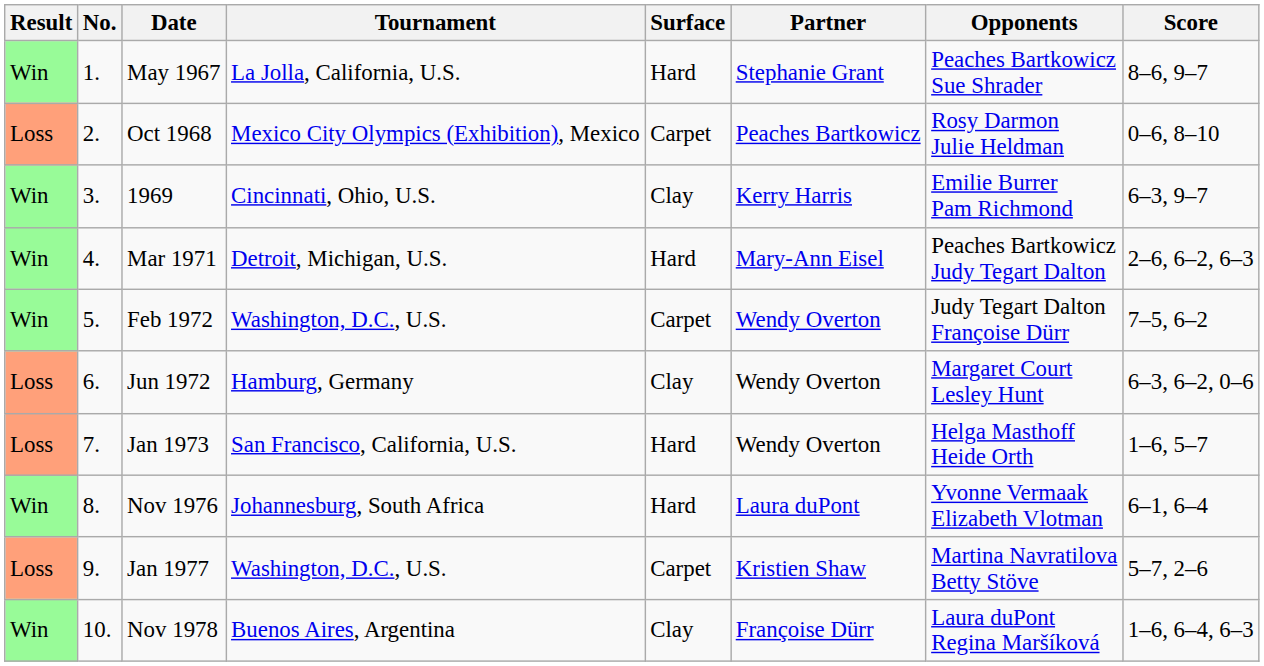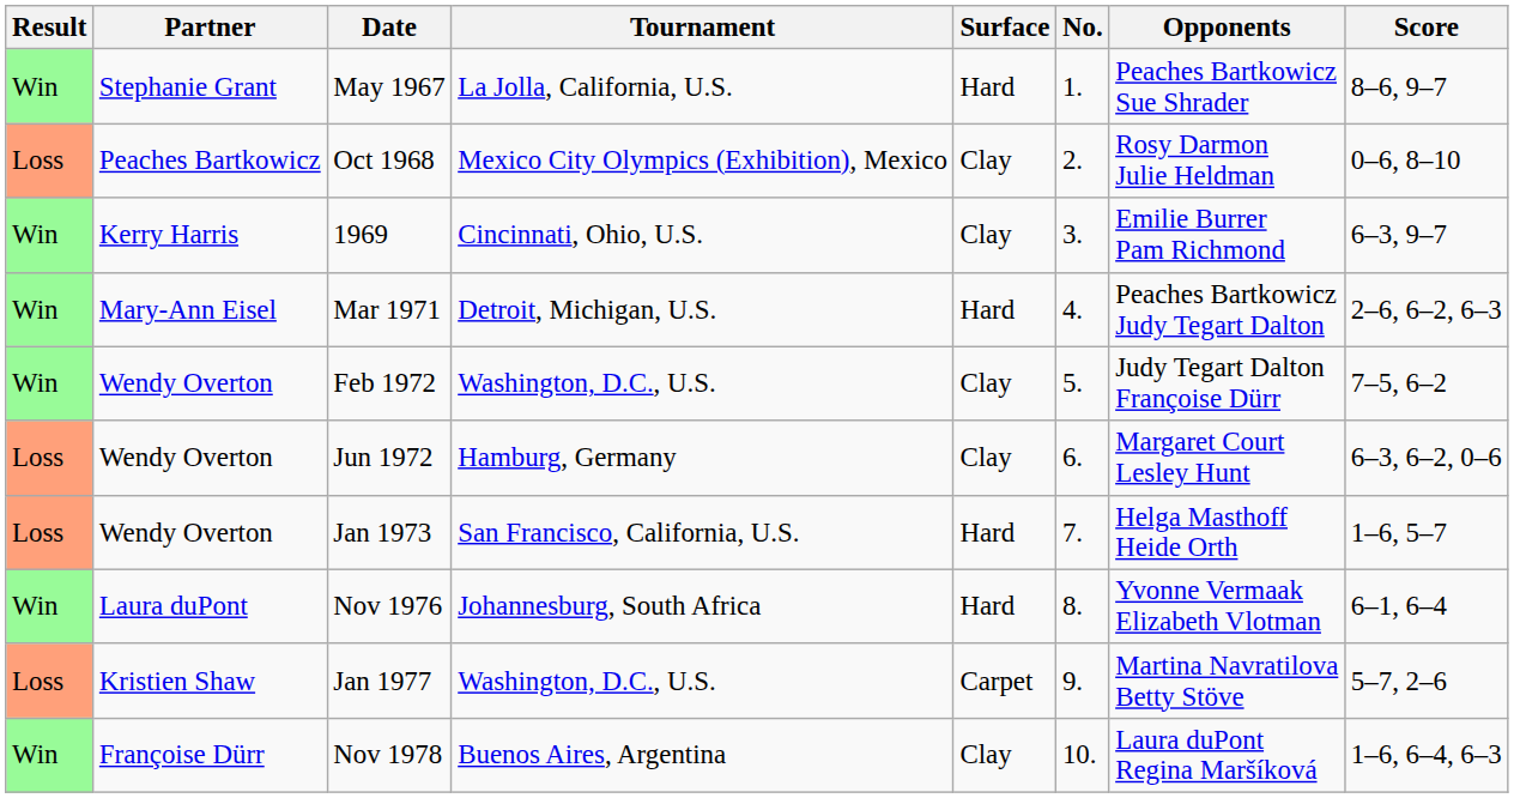columns swapped: No. <-> Partner
Oct 1968 | Surface: Carpet -> Clay
Feb 1972 | Surface: Carpet -> Clay
